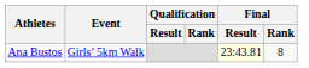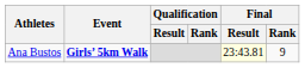Ana Bustos | Event: normal -> bold
Ana Bustos | Final / Rank: 8 -> 9
